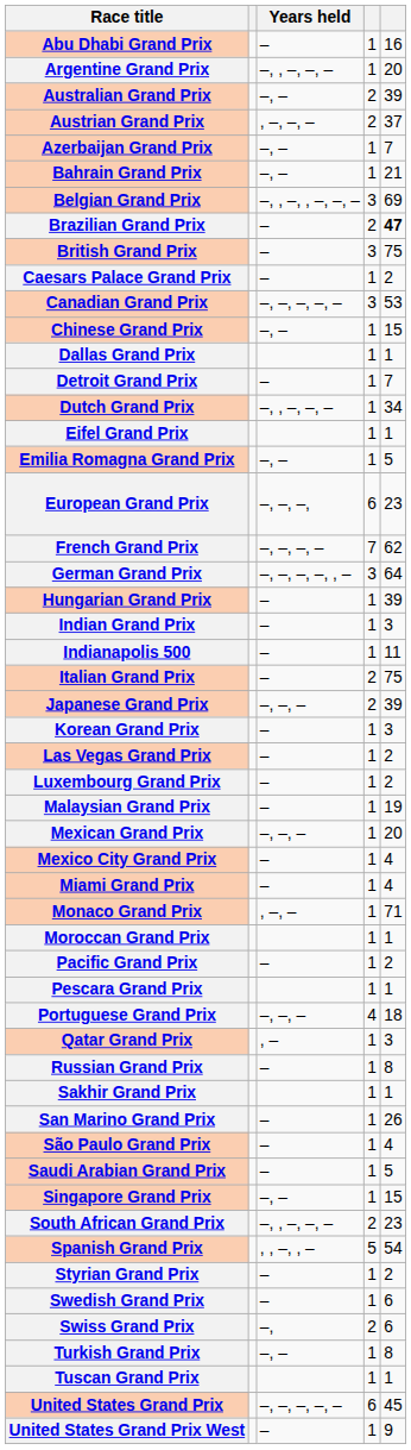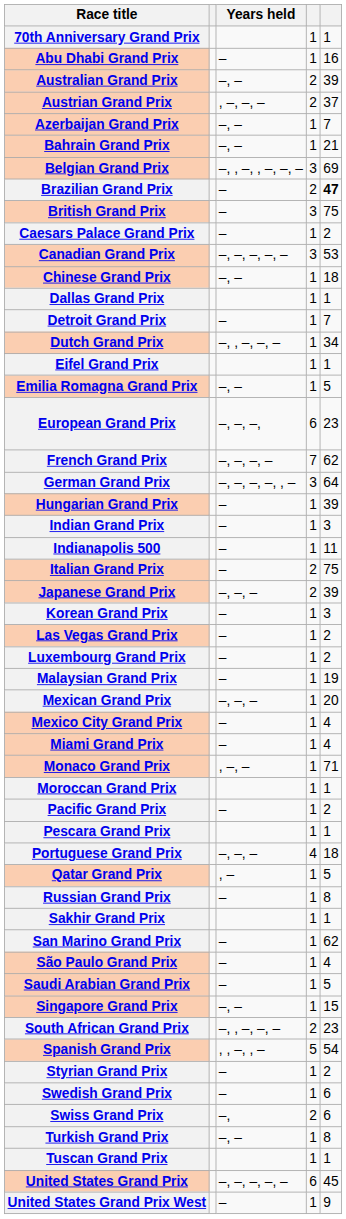+ row: 70th Anniversary Grand Prix | 1 | 1
- row: Argentine Grand Prix | –, , –, –, – | 1 | 20
Chinese Grand Prix | column 5: 15 -> 18
Qatar Grand Prix | column 5: 3 -> 5
San Marino Grand Prix | column 5: 26 -> 62
